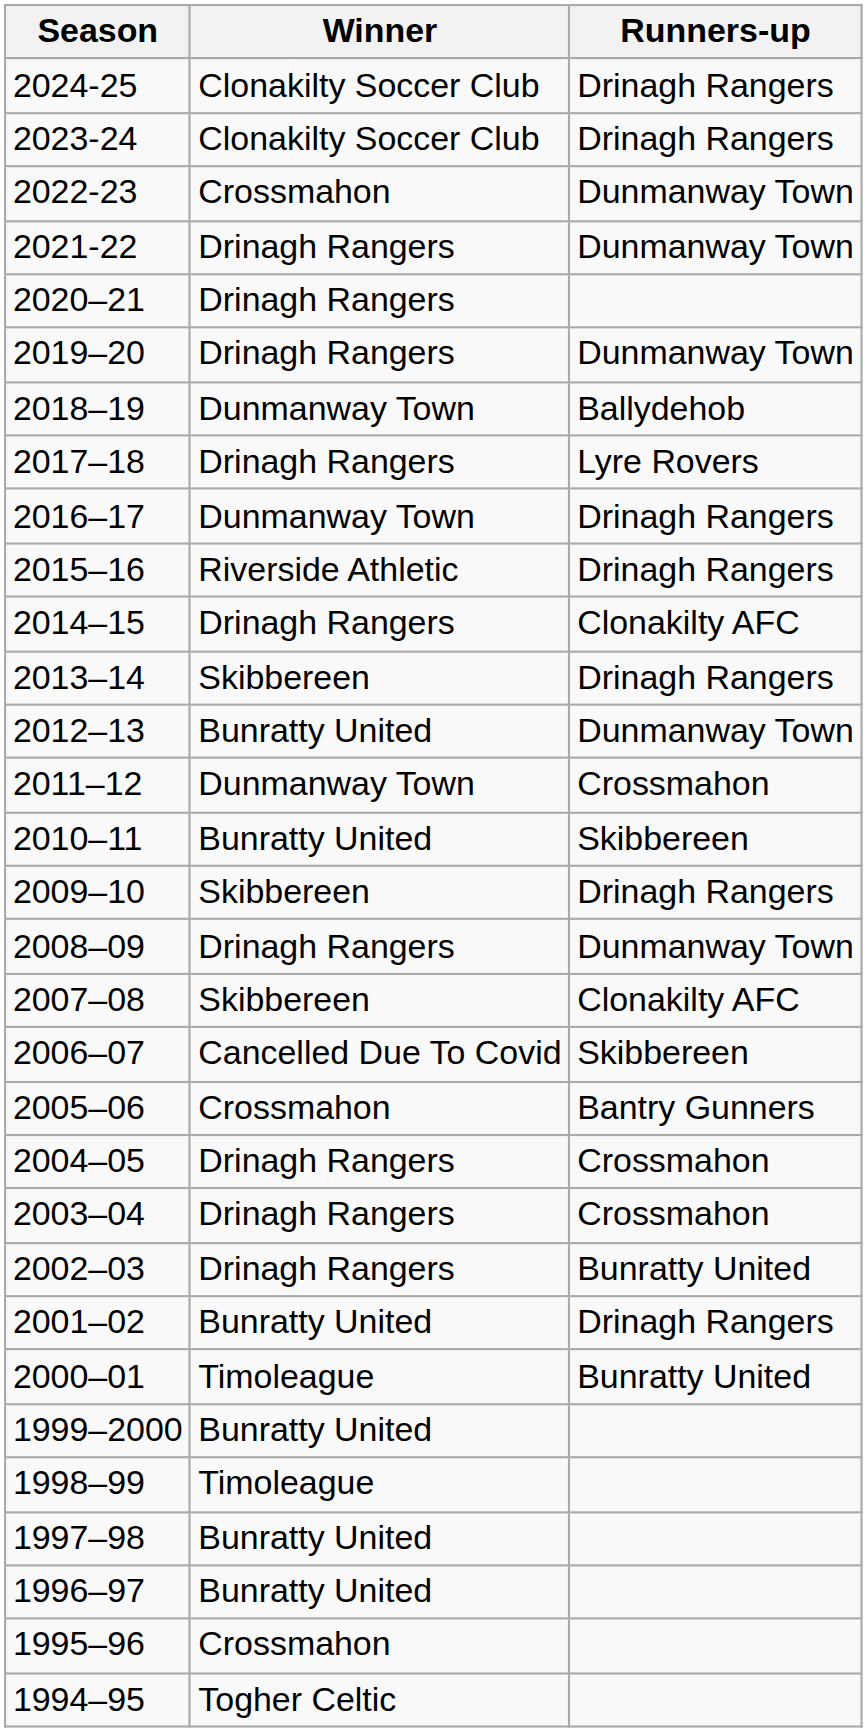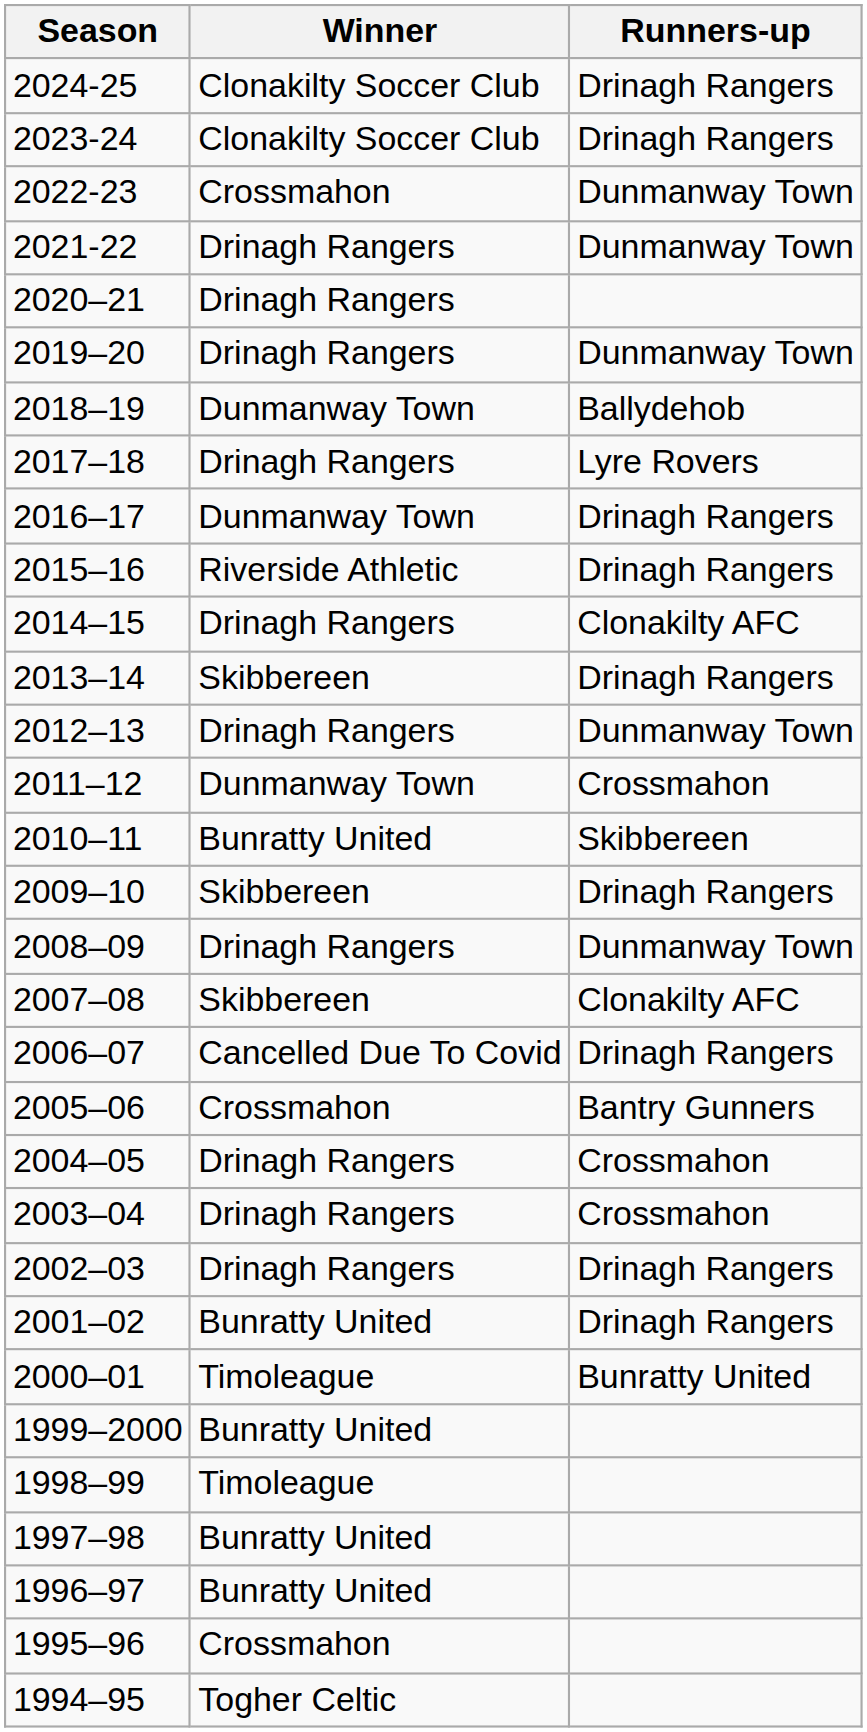2012–13 | Winner: Bunratty United -> Drinagh Rangers
2006–07 | Runners-up: Skibbereen -> Drinagh Rangers
2002–03 | Runners-up: Bunratty United -> Drinagh Rangers
